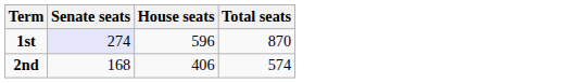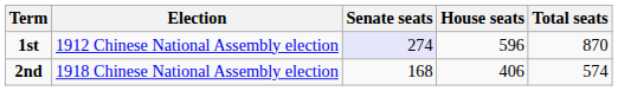+ column: Election | 1912 Chinese National Assembly election | 1918 Chinese National Assembly election
